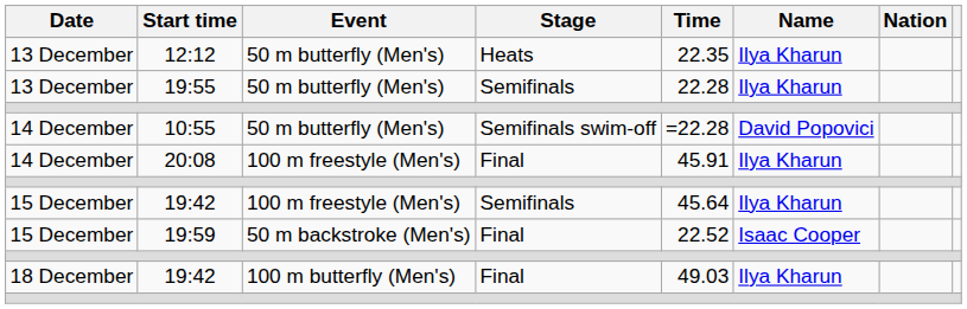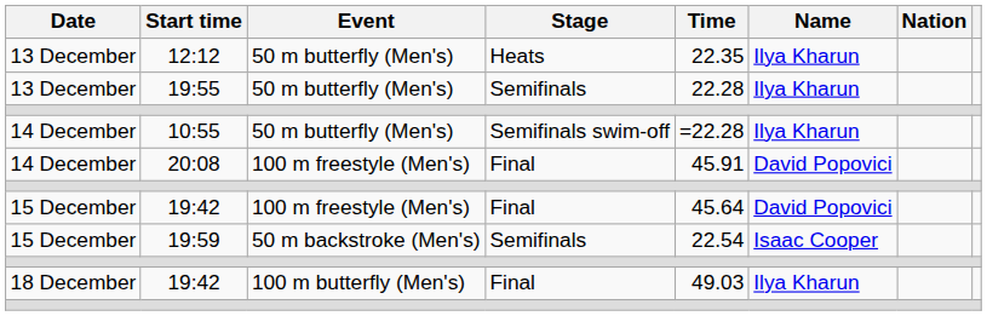10:55 | Name: David Popovici -> Ilya Kharun
20:08 | Name: Ilya Kharun -> David Popovici
15 December / 19:42 | Stage: Semifinals -> Final
15 December / 19:42 | Name: Ilya Kharun -> David Popovici
19:59 | Stage: Final -> Semifinals
19:59 | Time: 22.52 -> 22.54
